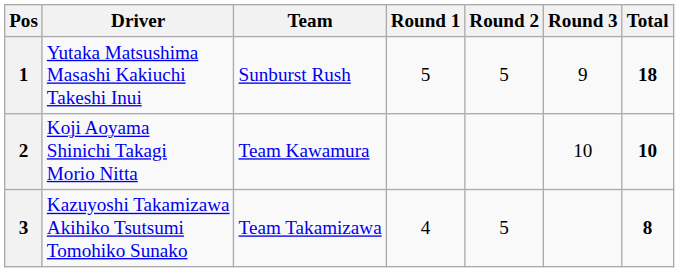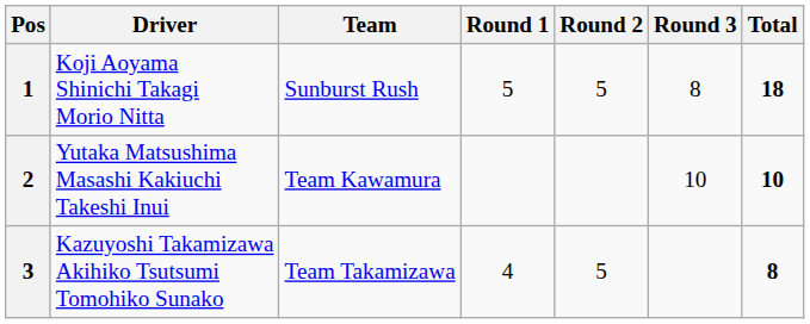1 | Driver: Yutaka Matsushima Masashi Kakiuchi Takeshi Inui -> Koji Aoyama Shinichi Takagi Morio Nitta
1 | Round 3: 9 -> 8
2 | Driver: Koji Aoyama Shinichi Takagi Morio Nitta -> Yutaka Matsushima Masashi Kakiuchi Takeshi Inui
